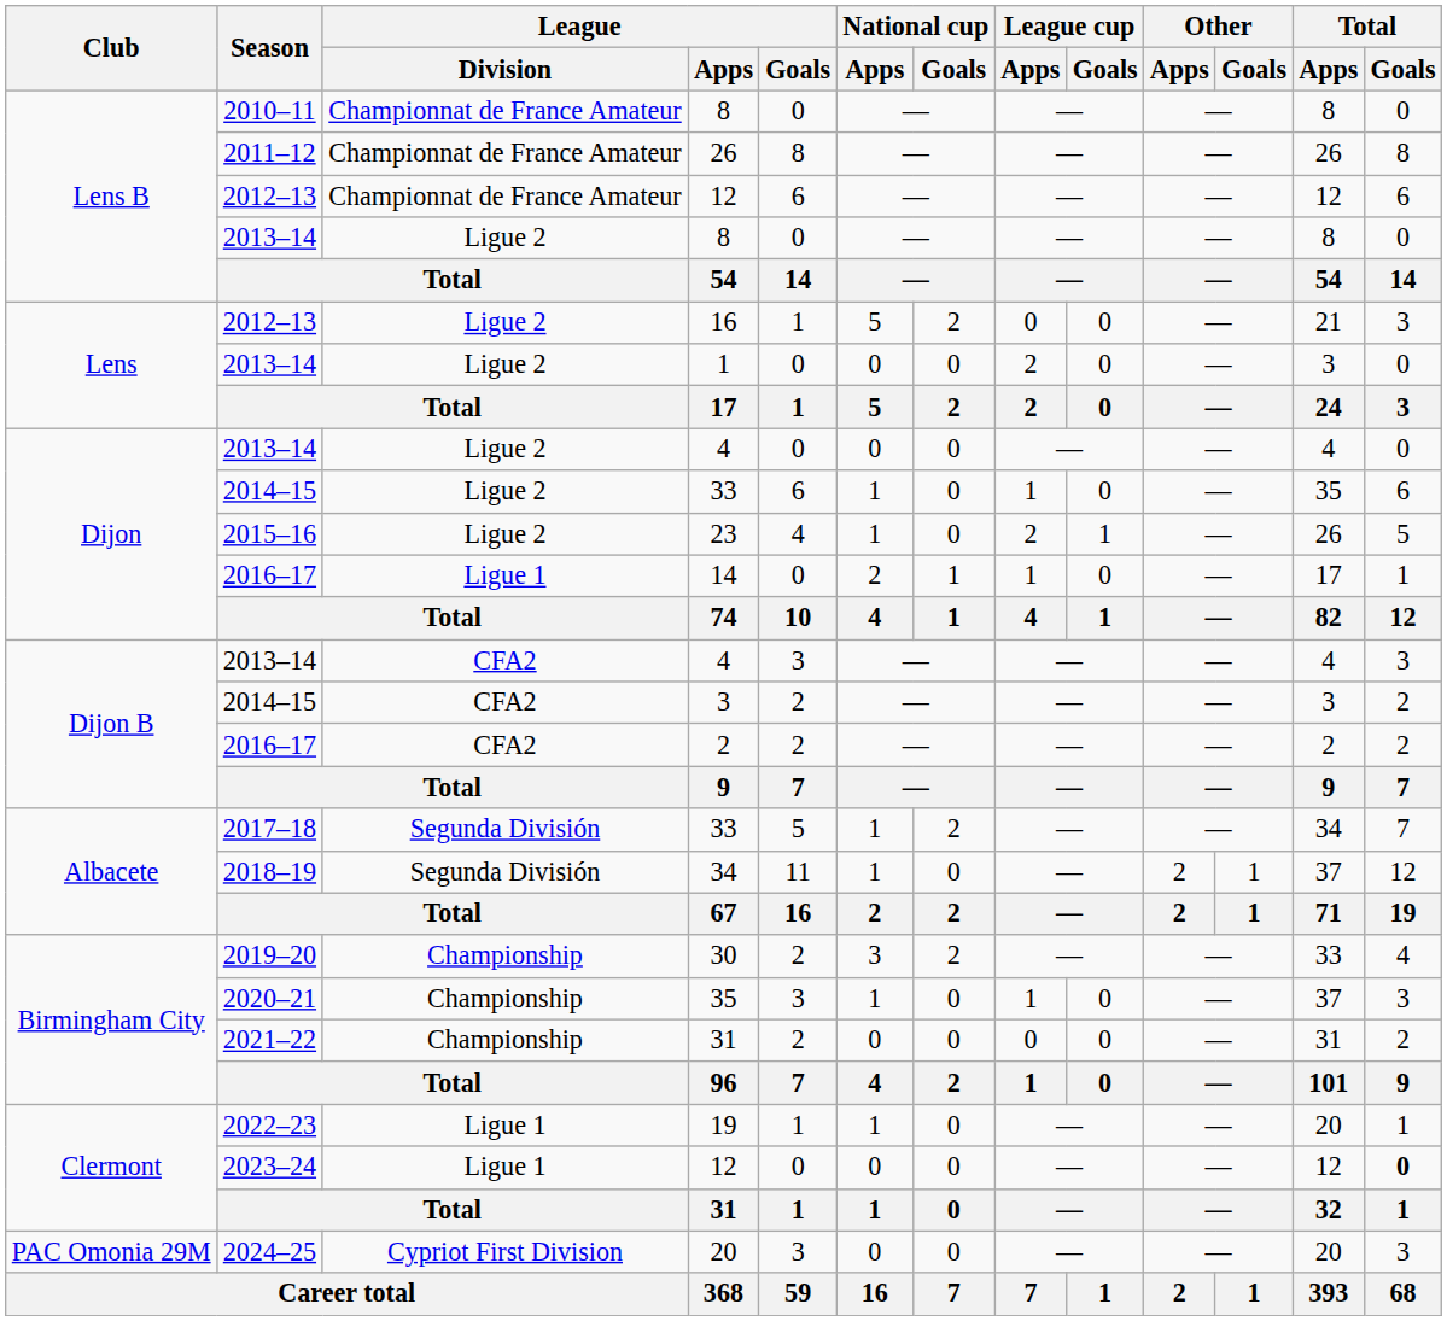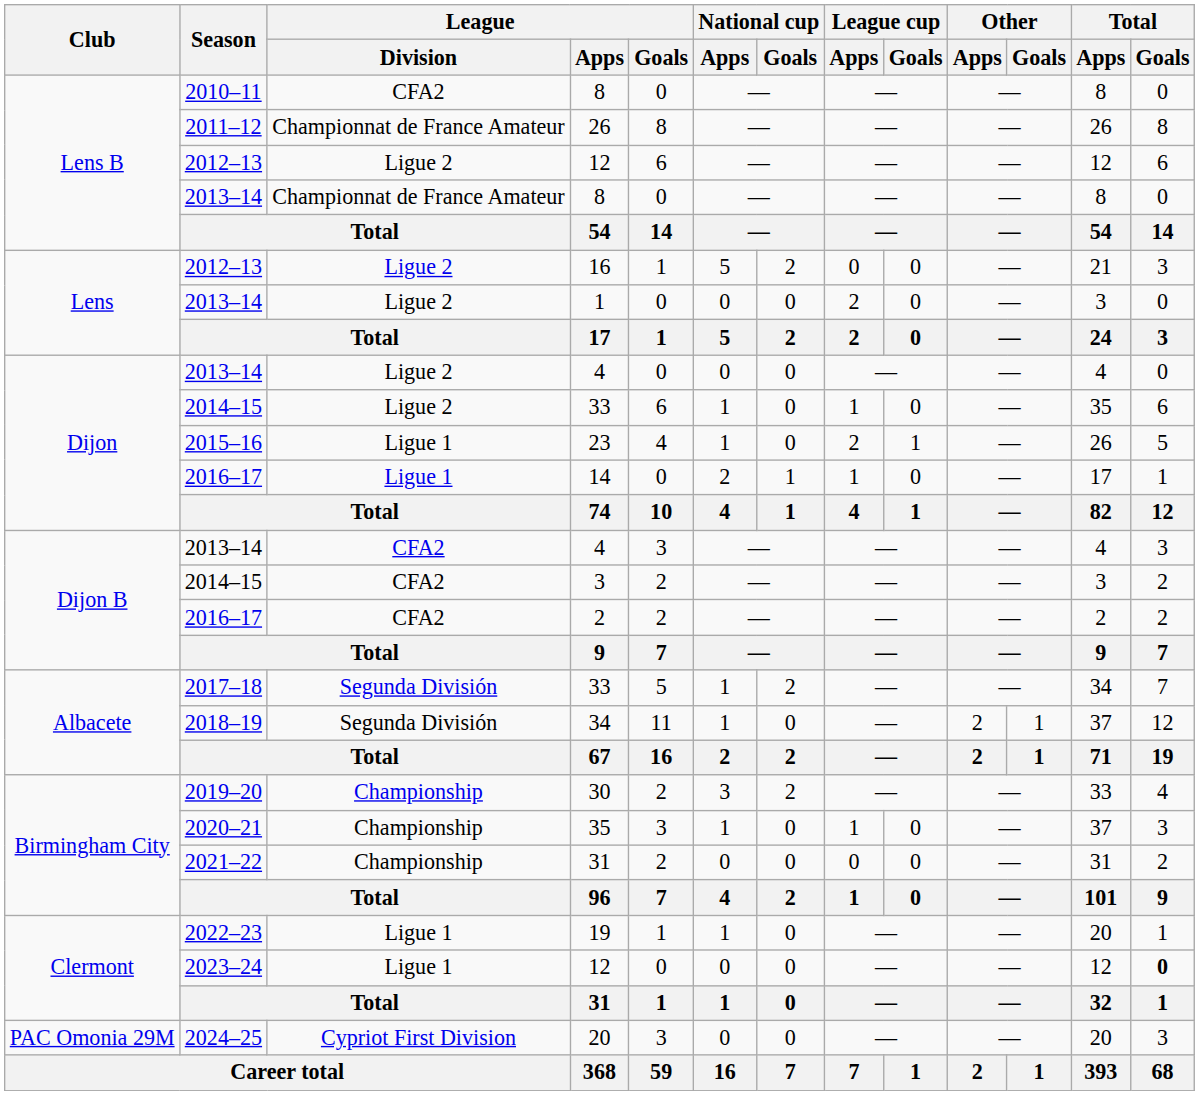2010–11 / 8 | League / Division: Championnat de France Amateur -> CFA2
2012–13 / 12 | League / Division: Championnat de France Amateur -> Ligue 2
2013–14 / 8 | League / Division: Ligue 2 -> Championnat de France Amateur
23 | League / Division: Ligue 2 -> Ligue 1
